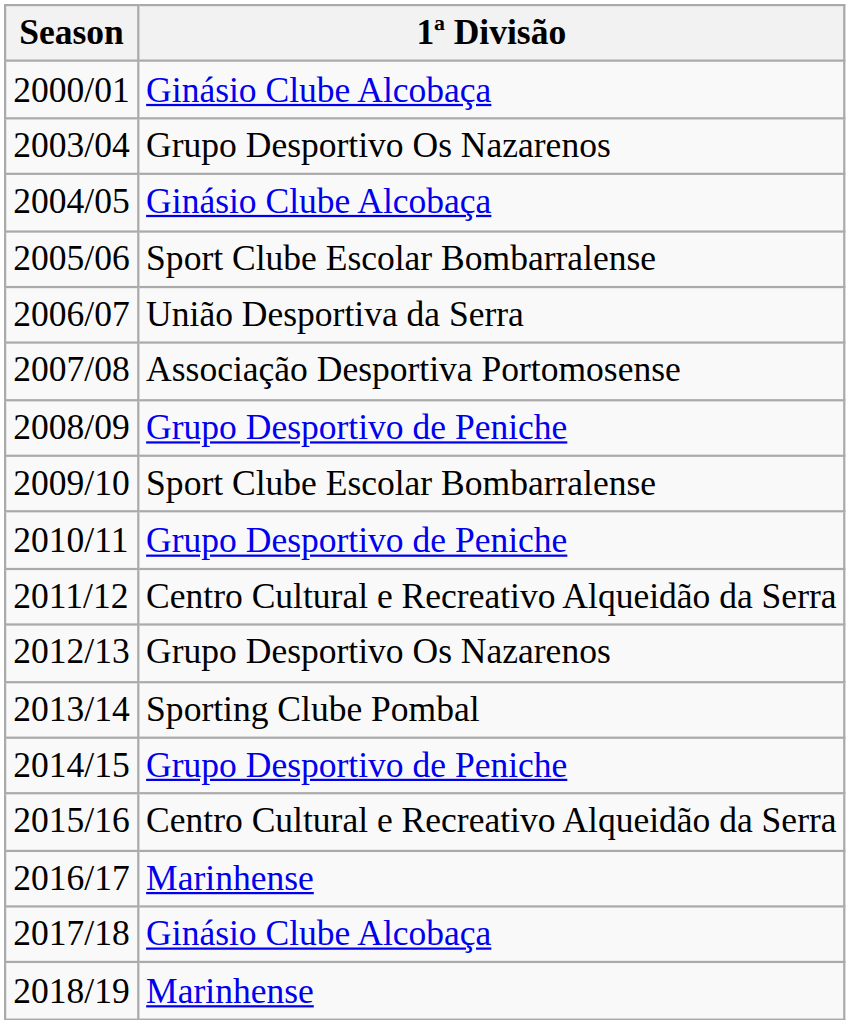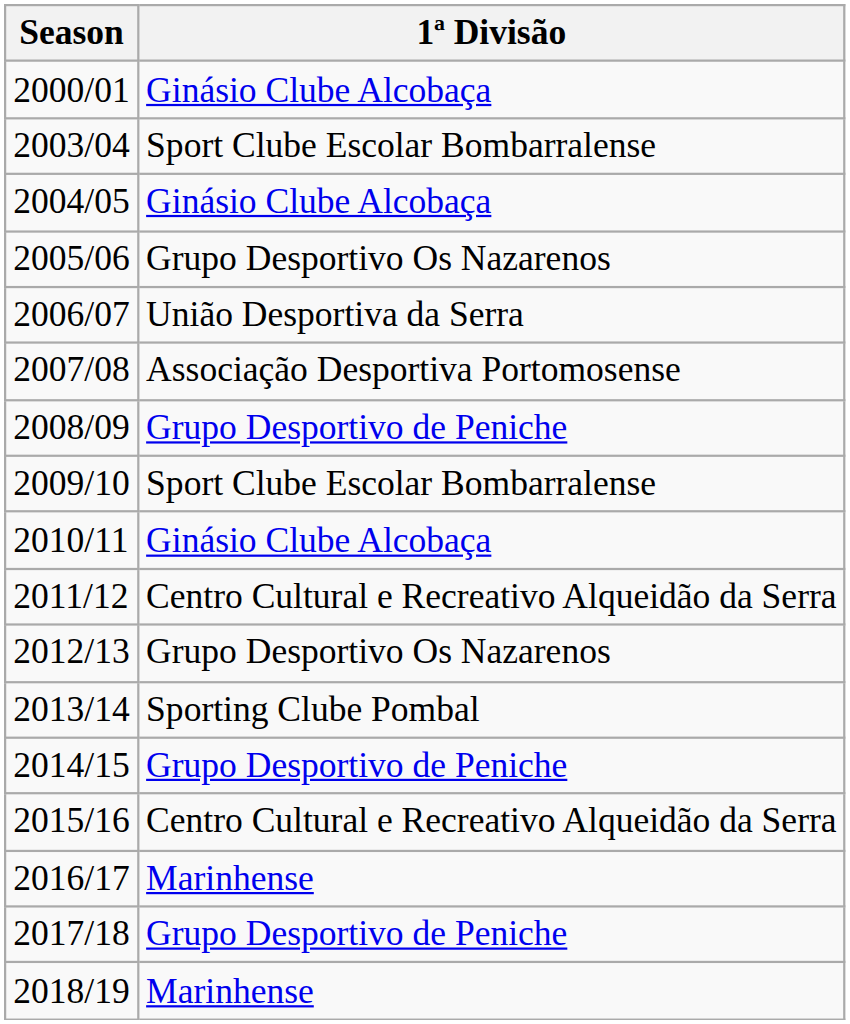2003/04 | 1ª Divisão: Grupo Desportivo Os Nazarenos -> Sport Clube Escolar Bombarralense
2005/06 | 1ª Divisão: Sport Clube Escolar Bombarralense -> Grupo Desportivo Os Nazarenos
2010/11 | 1ª Divisão: Grupo Desportivo de Peniche -> Ginásio Clube Alcobaça
2017/18 | 1ª Divisão: Ginásio Clube Alcobaça -> Grupo Desportivo de Peniche
